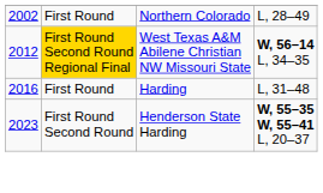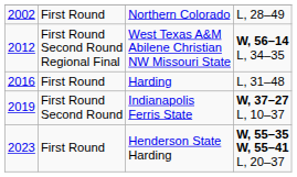West Texas A&M Abilene Christian NW Missouri State | column 2: gold background -> no background
+ row: 2019 | First Round Second Round | Indianapolis Ferris State | W, 37–27 L, 10–37
Henderson State Harding | column 2: First Round Second Round -> First Round
